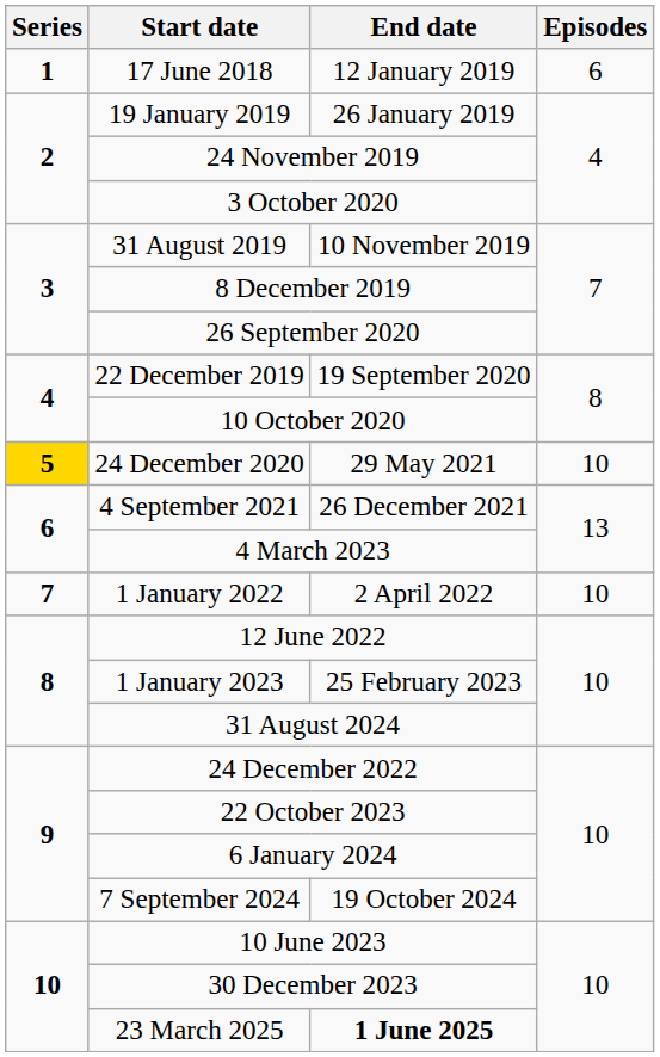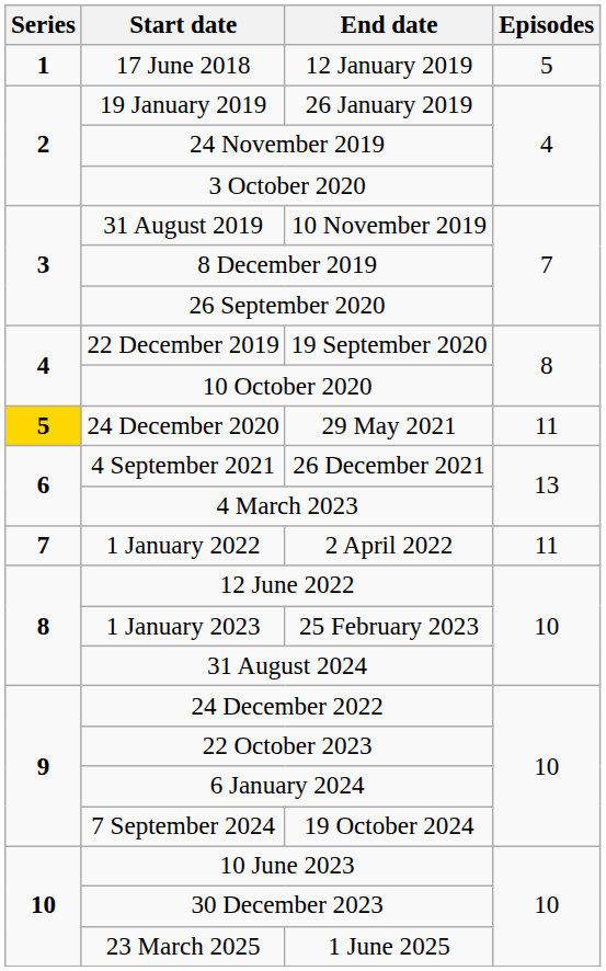17 June 2018 | Episodes: 6 -> 5
24 December 2020 | Episodes: 10 -> 11
1 January 2022 | Episodes: 10 -> 11
23 March 2025 | End date: bold -> normal
